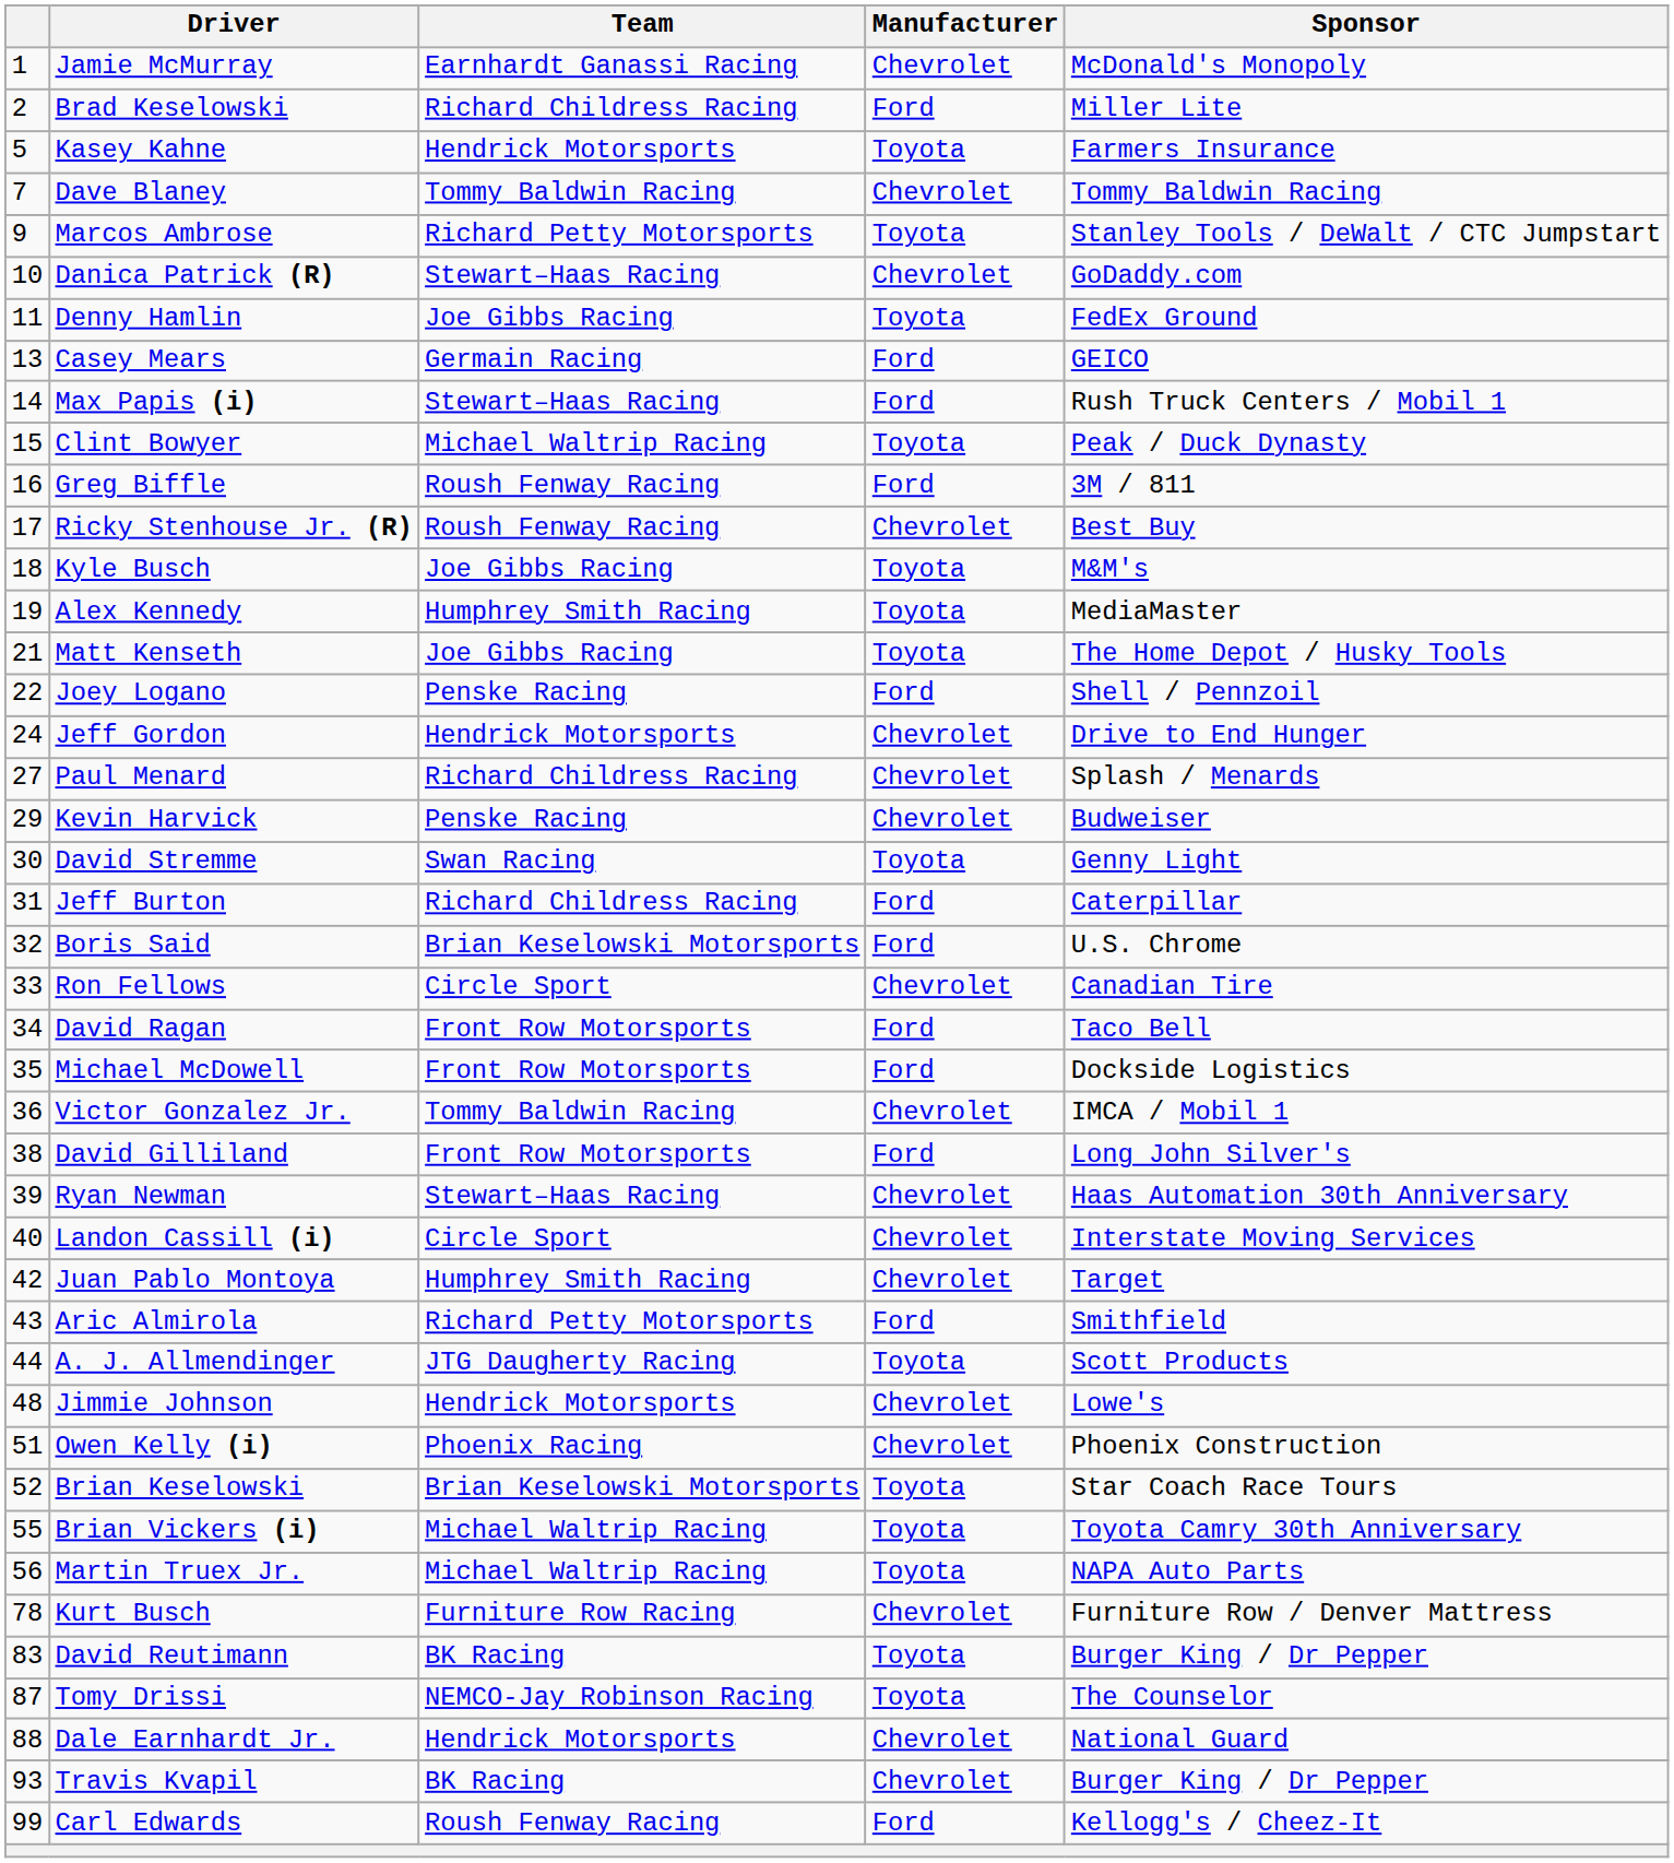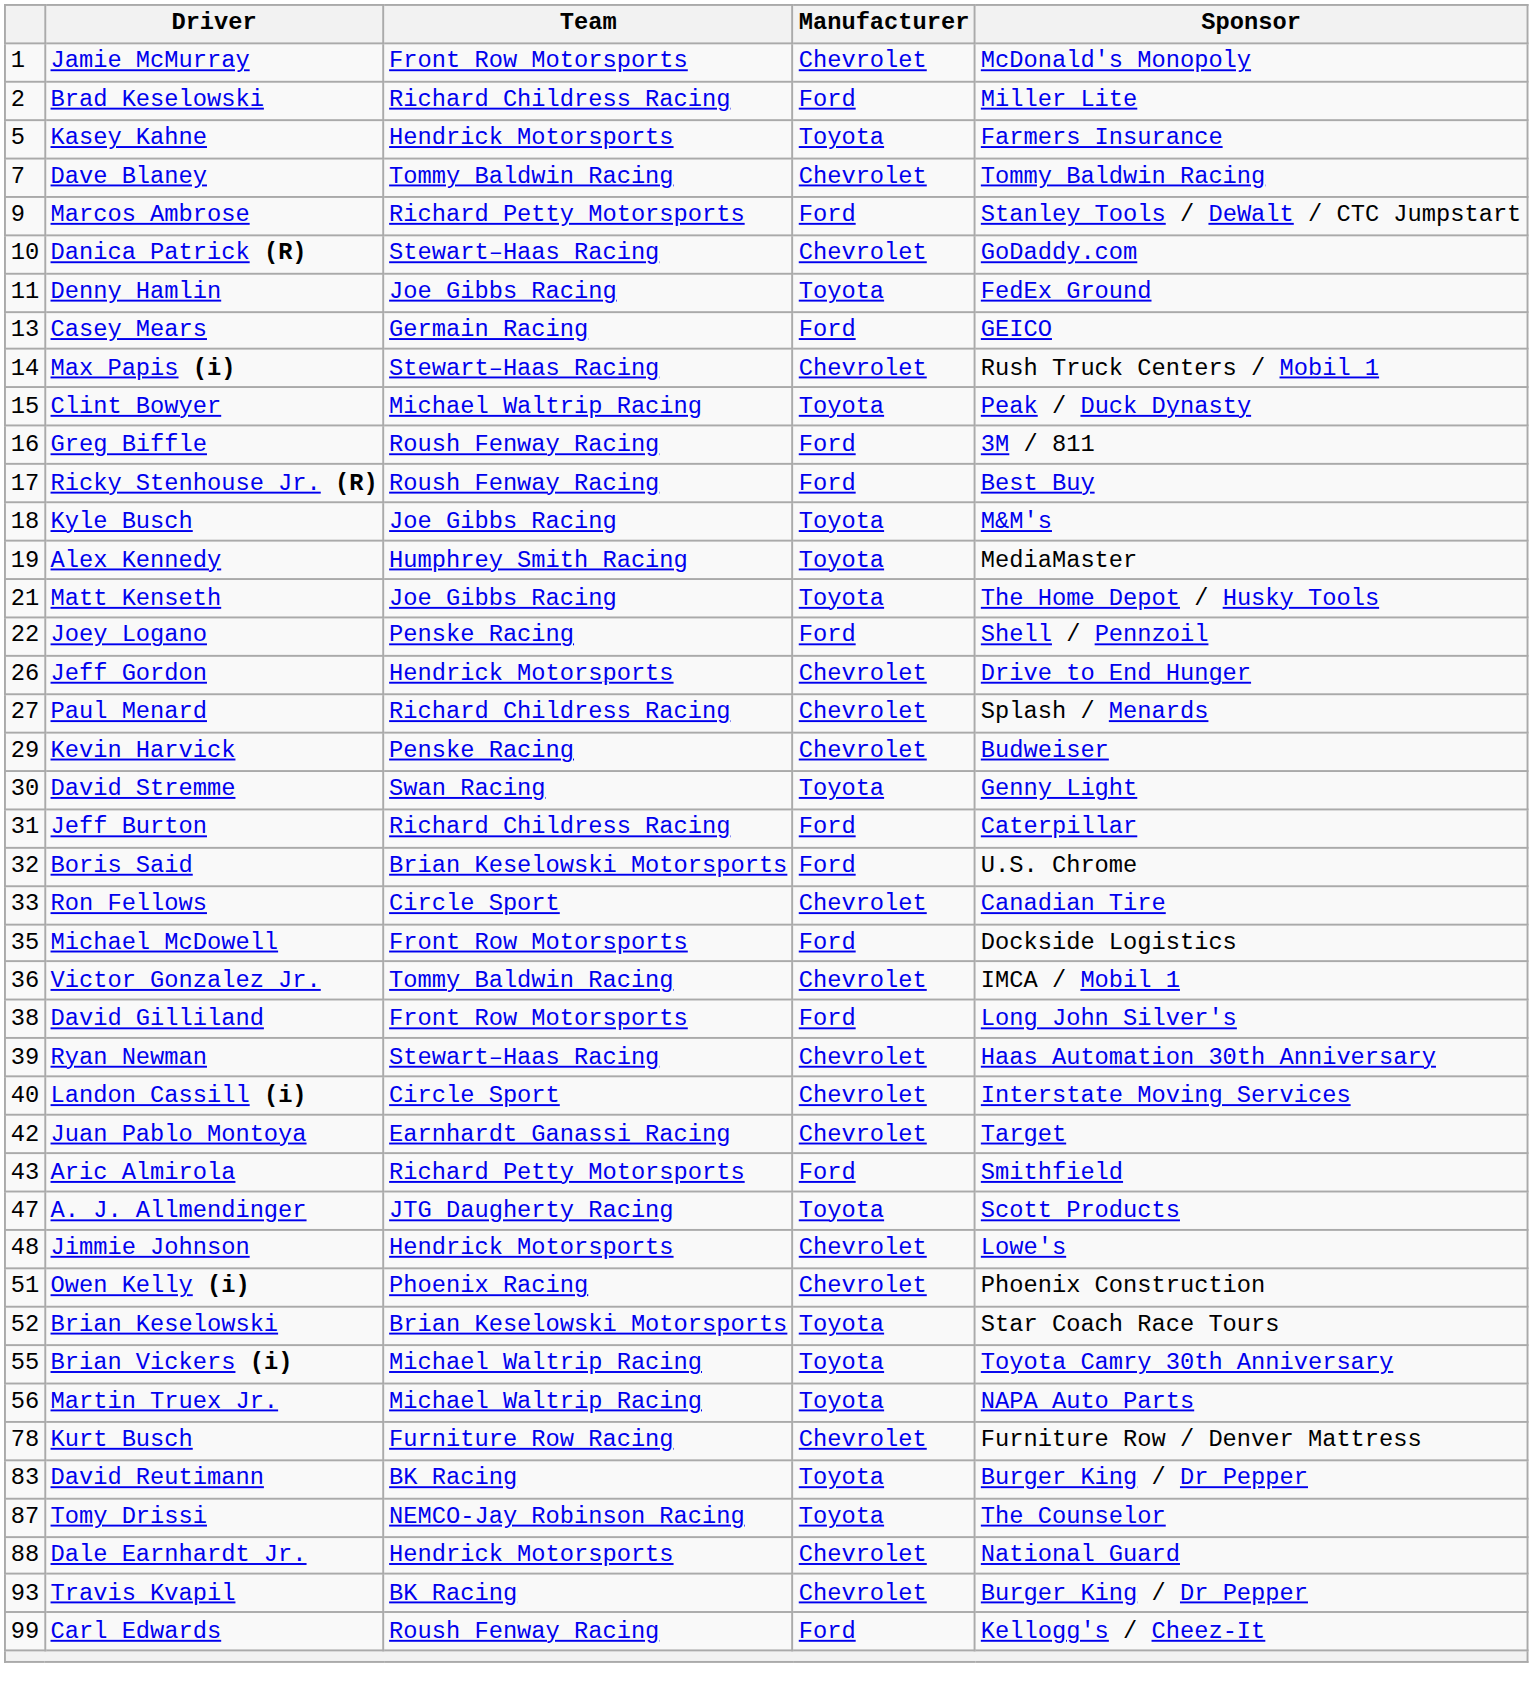Jamie McMurray | Team: Earnhardt Ganassi Racing -> Front Row Motorsports
Marcos Ambrose | Manufacturer: Toyota -> Ford
Max Papis (i) | Manufacturer: Ford -> Chevrolet
Ricky Stenhouse Jr. (R) | Manufacturer: Chevrolet -> Ford
Jeff Gordon | column 1: 24 -> 26
- row: 34 | David Ragan | Front Row Motorsports | Ford | Taco Bell
Juan Pablo Montoya | Team: Humphrey Smith Racing -> Earnhardt Ganassi Racing
A. J. Allmendinger | column 1: 44 -> 47
